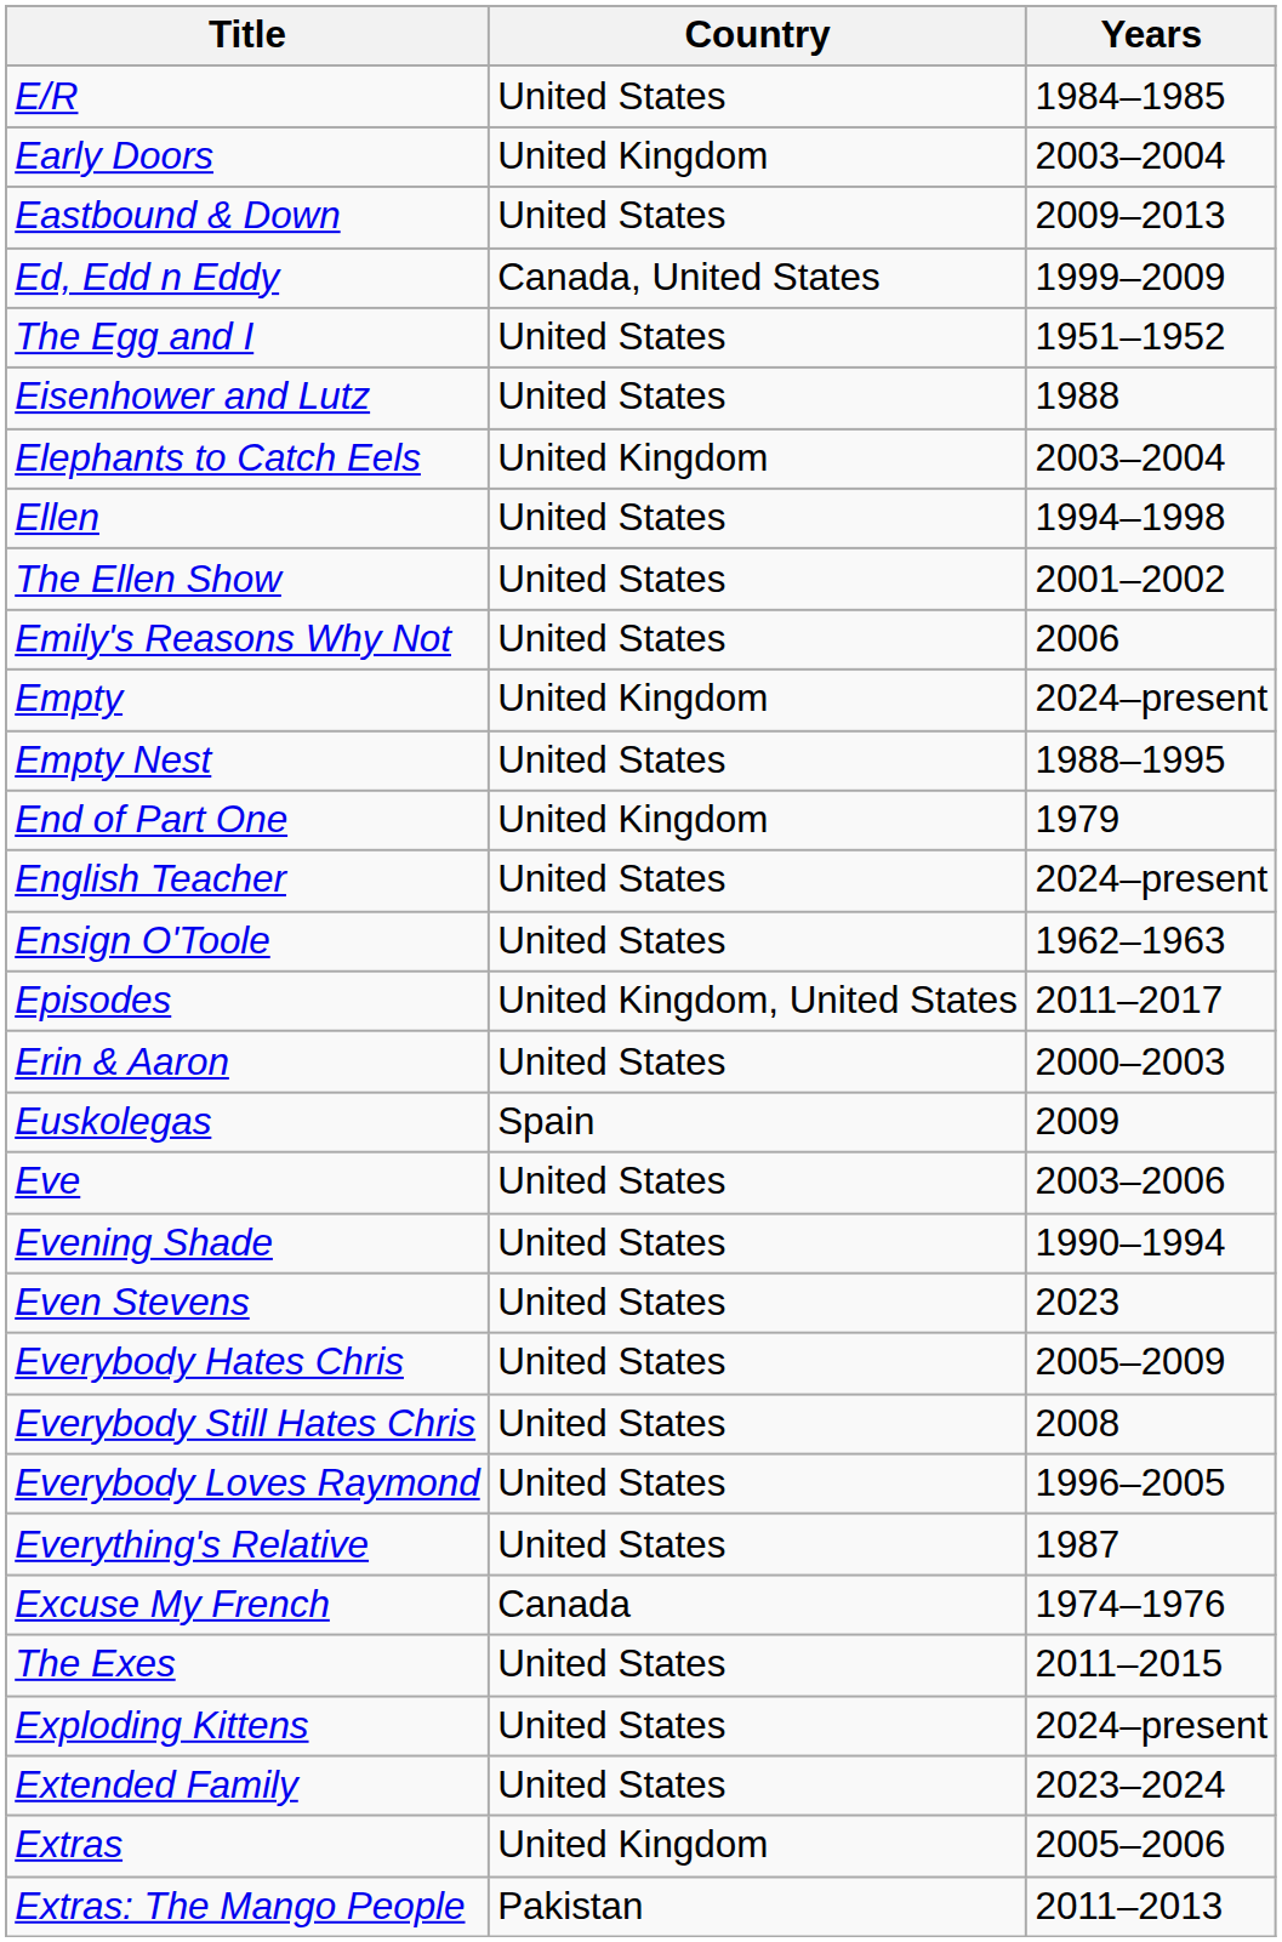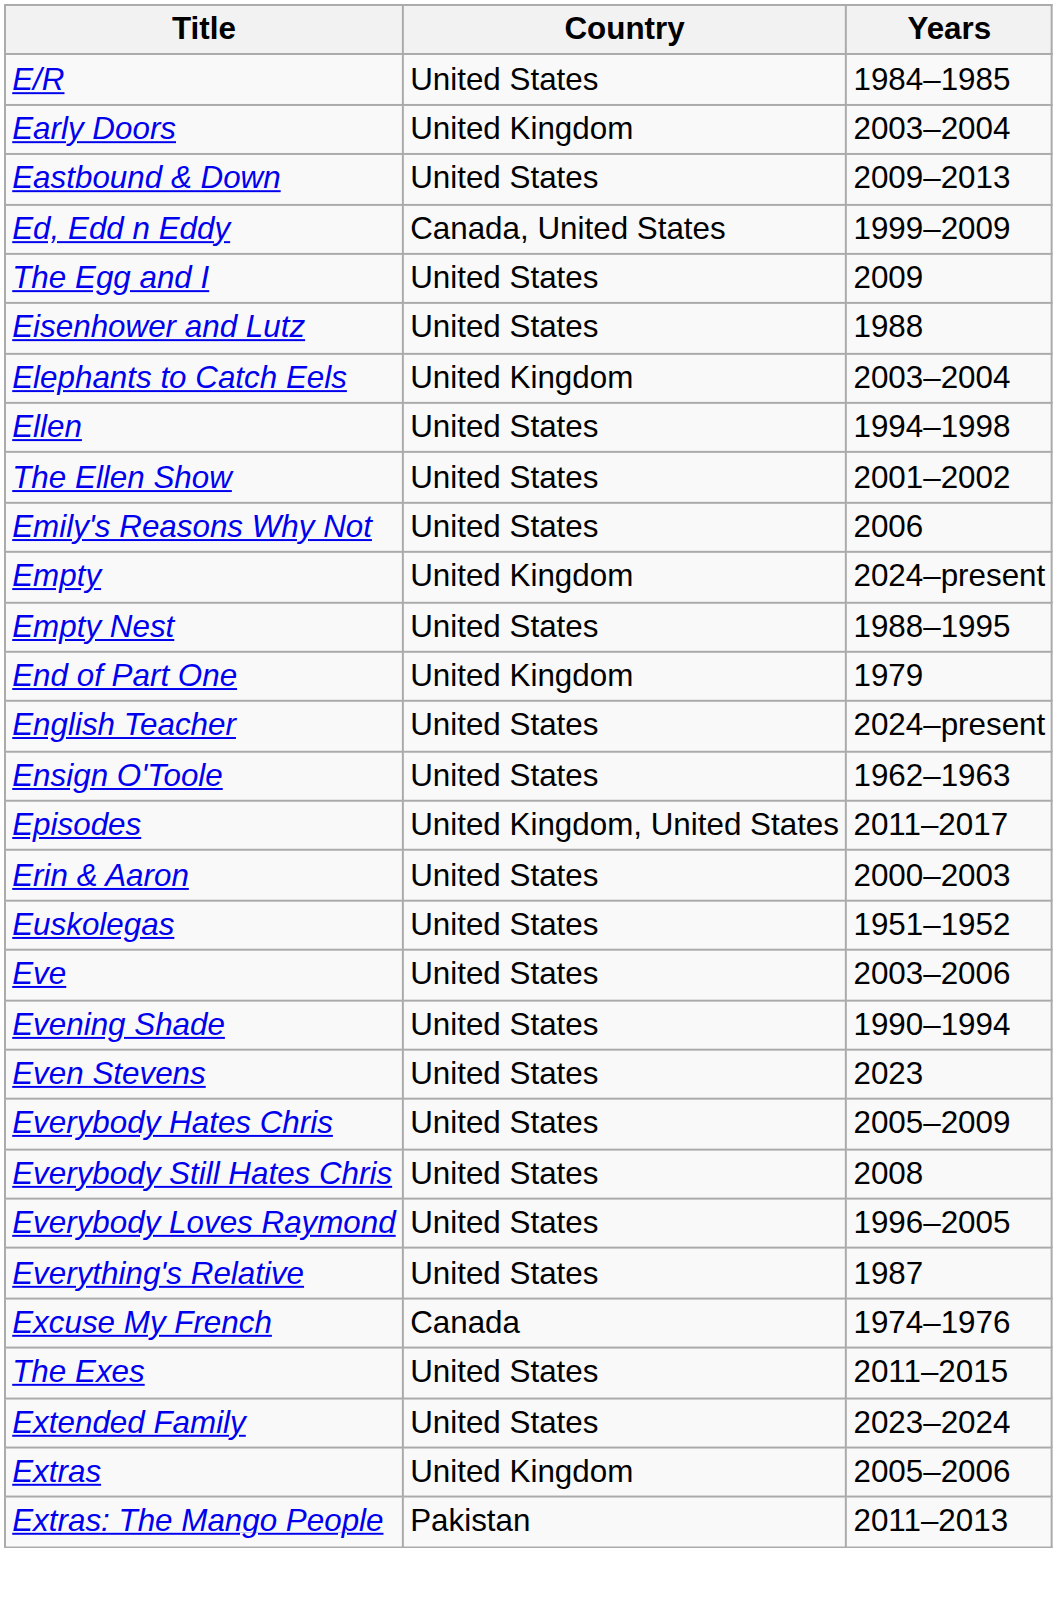The Egg and I | Years: 1951–1952 -> 2009
Euskolegas | Country: Spain -> United States
Euskolegas | Years: 2009 -> 1951–1952
- row: Exploding Kittens | United States | 2024–present
